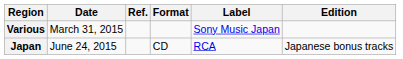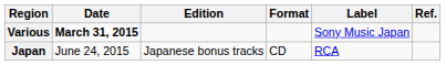columns swapped: Edition <-> Ref.
Various | Date: normal -> bold
